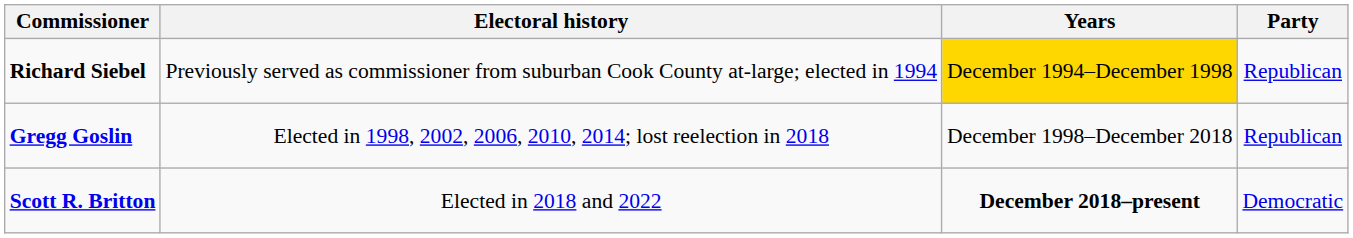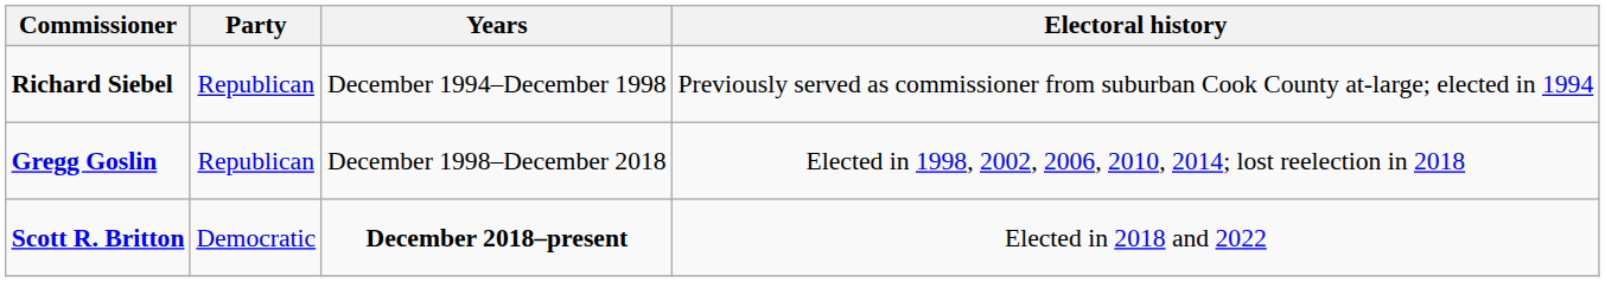columns swapped: Party <-> Electoral history
Richard Siebel | Years: gold background -> no background
